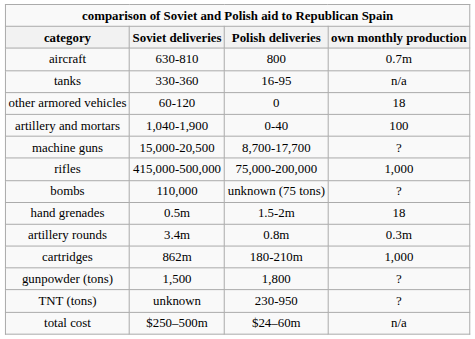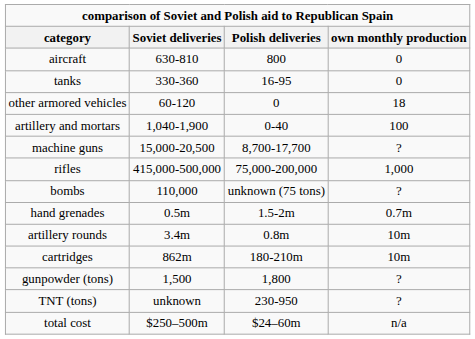aircraft | own monthly production: 0.7m -> 0
tanks | own monthly production: n/a -> 0
hand grenades | own monthly production: 18 -> 0.7m
artillery rounds | own monthly production: 0.3m -> 10m
cartridges | own monthly production: 1,000 -> 10m
